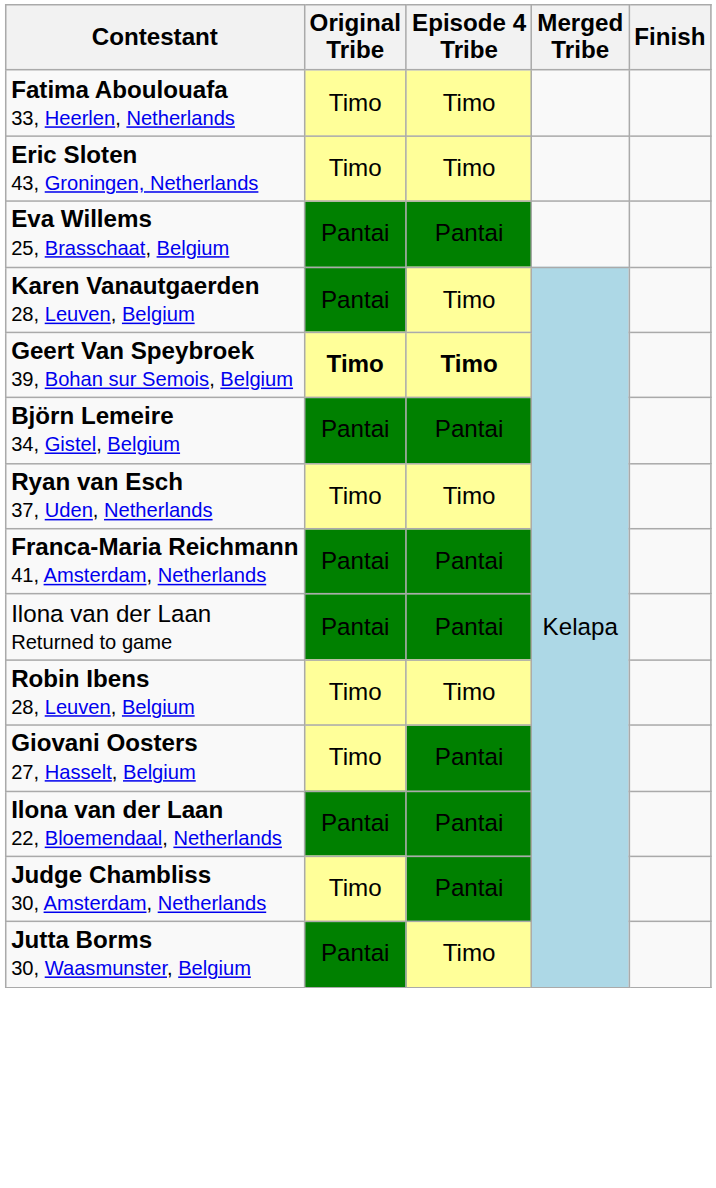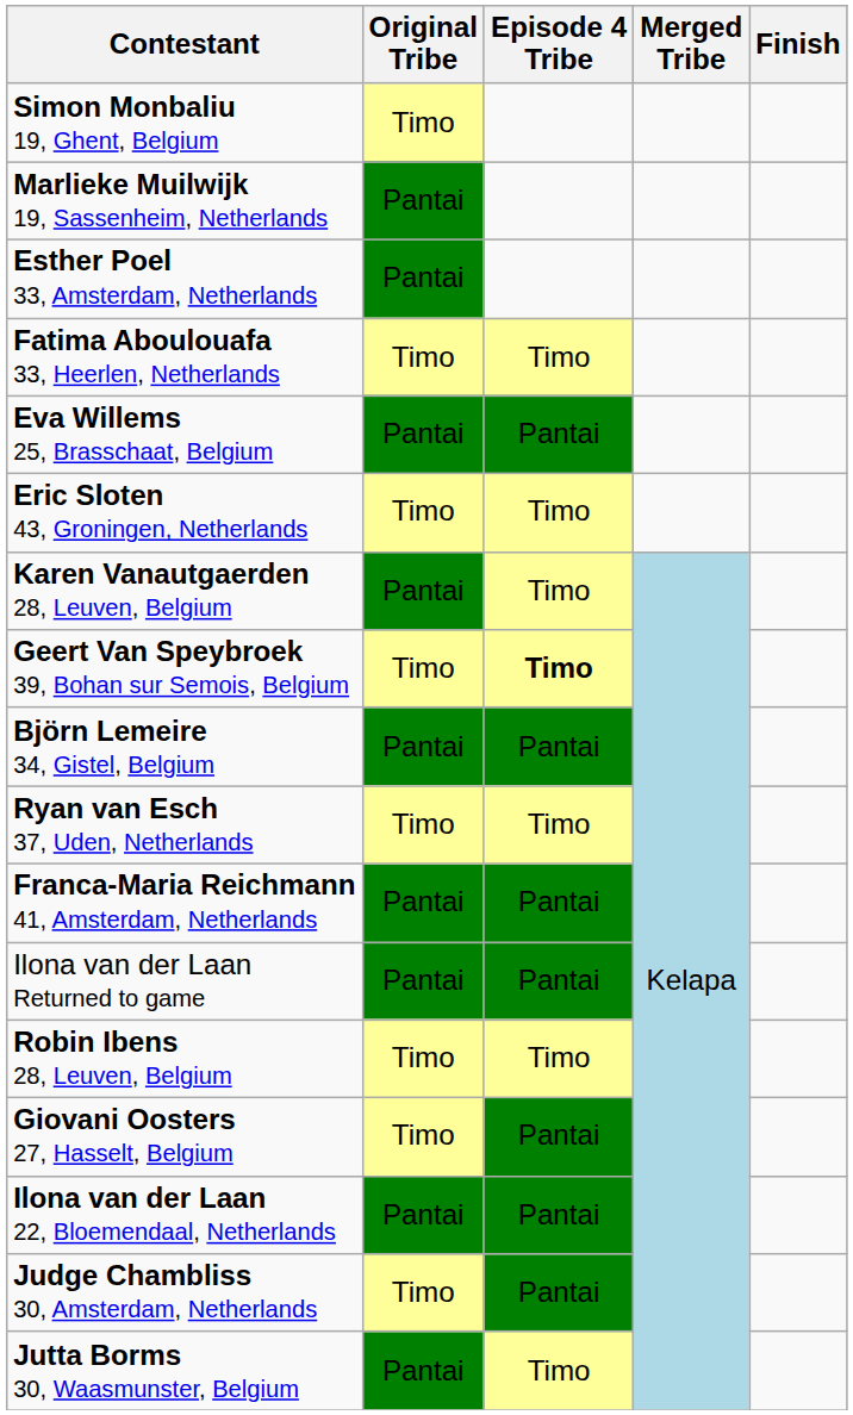+ row: Simon Monbaliu 19, Ghent, Belgium | Timo
+ row: Marlieke Muilwijk 19, Sassenheim, Netherlands | Pantai
+ row: Esther Poel 33, Amsterdam, Netherlands | Pantai
rows swapped: Eva Willems 25, Brasschaat, Belgium <-> Eric Sloten 43, Groningen, Netherlands
Geert Van Speybroek 39, Bohan sur Semois, Belgium | Original Tribe: bold -> normal
